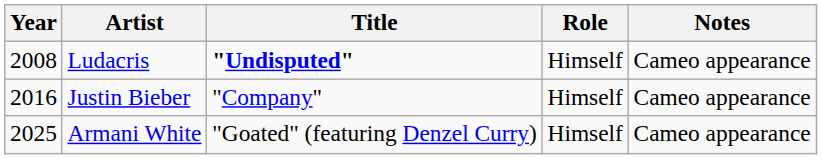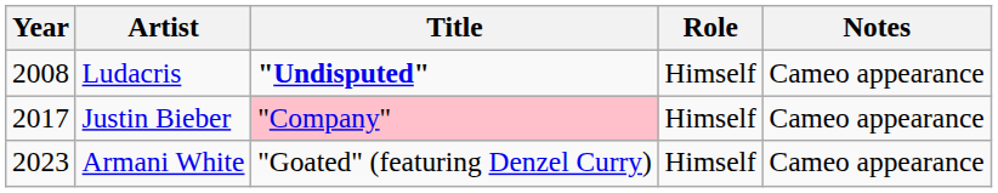Justin Bieber | Year: 2016 -> 2017
Justin Bieber | Title: no background -> pink background
Armani White | Year: 2025 -> 2023
